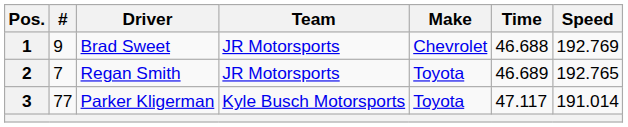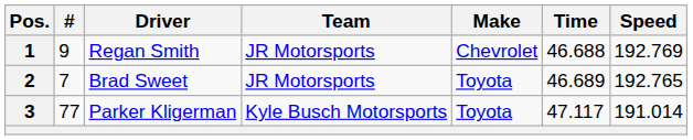1 | Driver: Brad Sweet -> Regan Smith
2 | Driver: Regan Smith -> Brad Sweet
